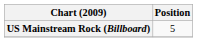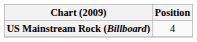US Mainstream Rock (Billboard) | Position: 5 -> 4
